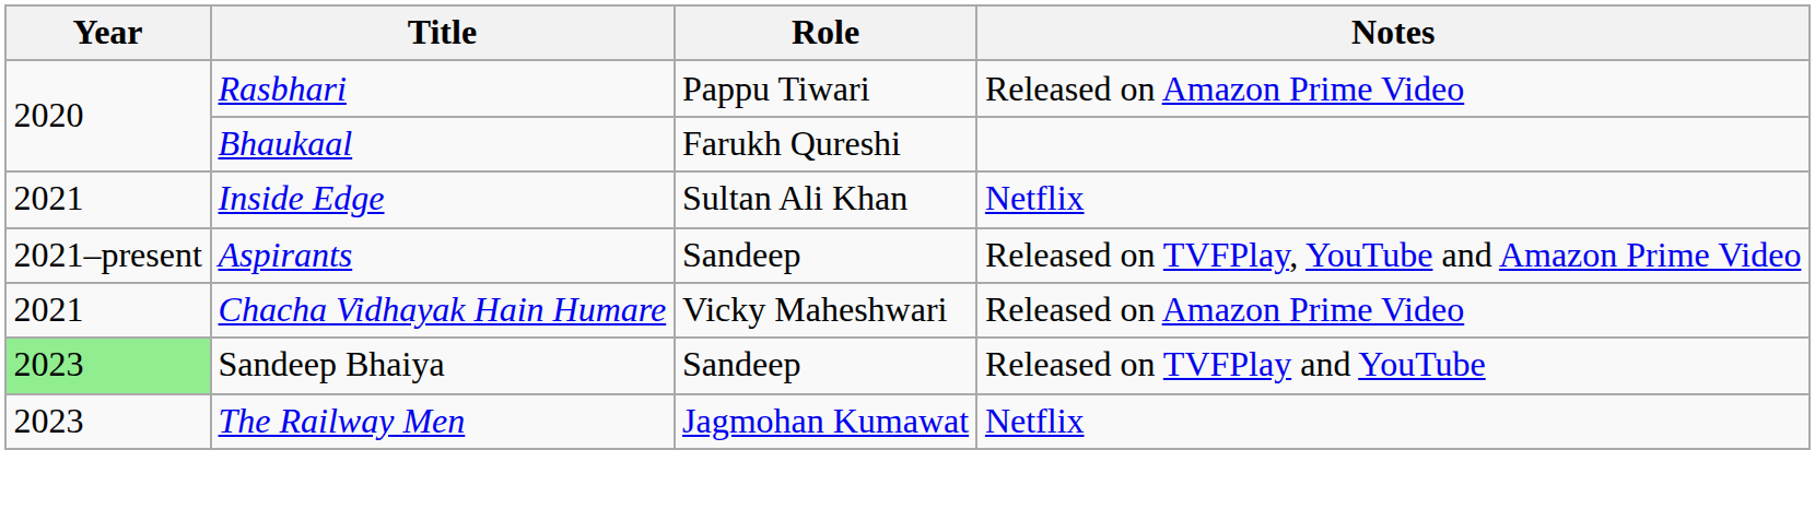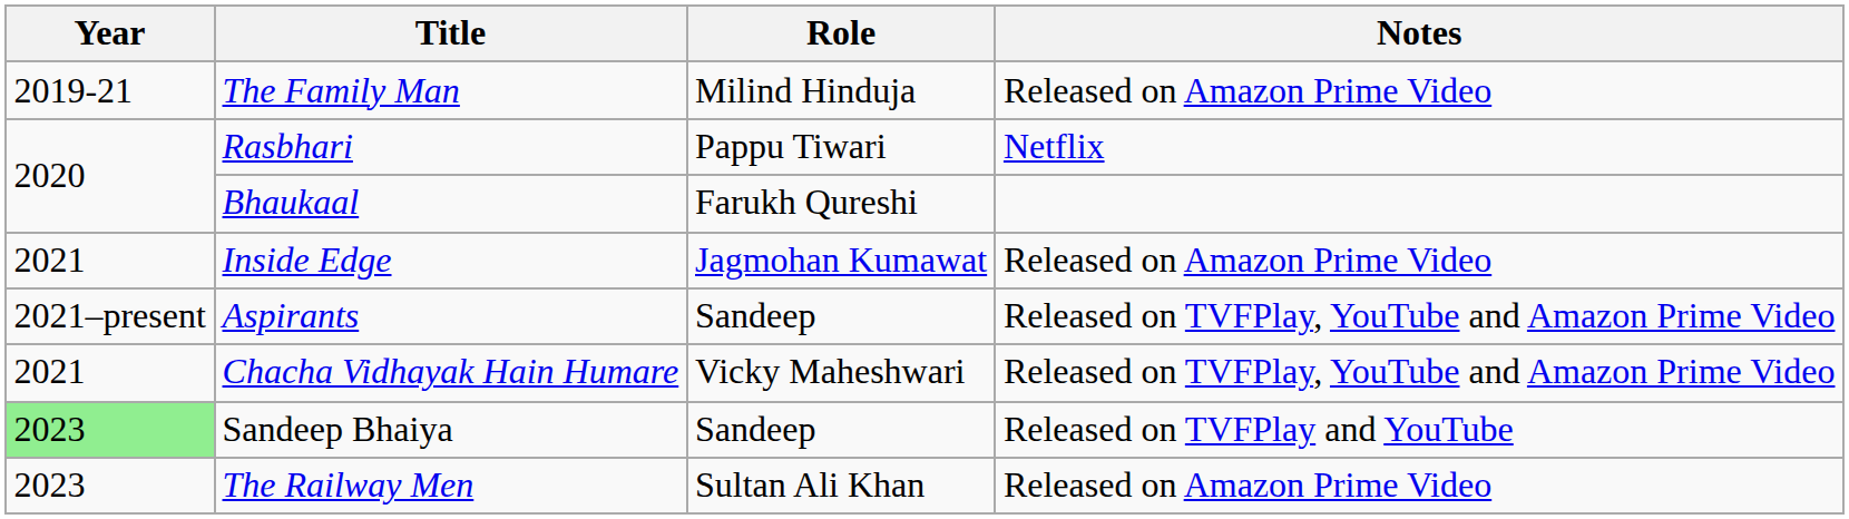+ row: 2019-21 | The Family Man | Milind Hinduja | Released on Amazon Prime Video
Rasbhari | Notes: Released on Amazon Prime Video -> Netflix
Inside Edge | Role: Sultan Ali Khan -> Jagmohan Kumawat
Inside Edge | Notes: Netflix -> Released on Amazon Prime Video
Chacha Vidhayak Hain Humare | Notes: Released on Amazon Prime Video -> Released on TVFPlay, YouTube and Amazon Prime Video
The Railway Men | Role: Jagmohan Kumawat -> Sultan Ali Khan
The Railway Men | Notes: Netflix -> Released on Amazon Prime Video
